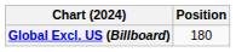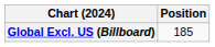Global Excl. US (Billboard) | Position: 180 -> 185
